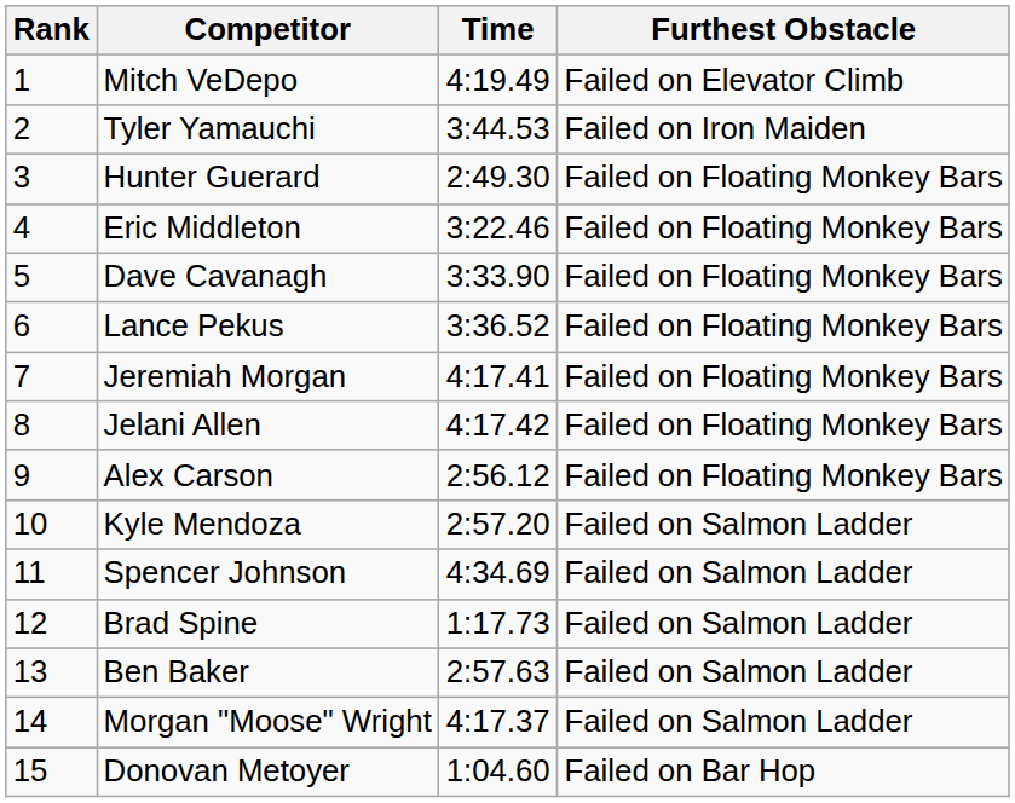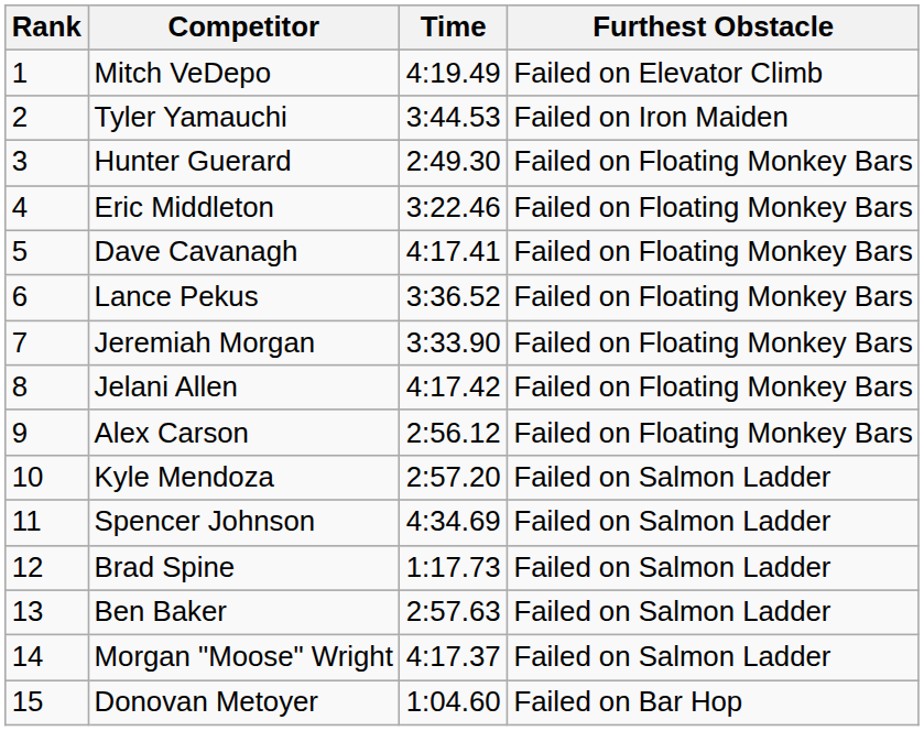Dave Cavanagh | Time: 3:33.90 -> 4:17.41
Jeremiah Morgan | Time: 4:17.41 -> 3:33.90
